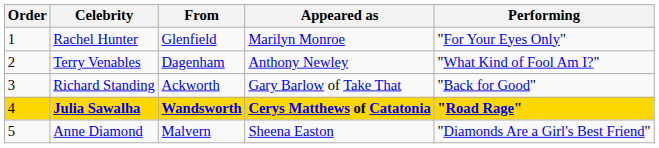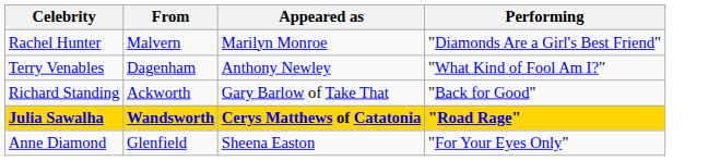- column: Order | 1 | 2 | 3 | 4 | 5
Rachel Hunter | From: Glenfield -> Malvern
Rachel Hunter | Performing: "For Your Eyes Only" -> "Diamonds Are a Girl's Best Friend"
Anne Diamond | From: Malvern -> Glenfield
Anne Diamond | Performing: "Diamonds Are a Girl's Best Friend" -> "For Your Eyes Only"
